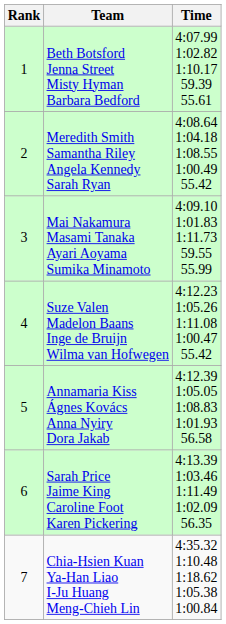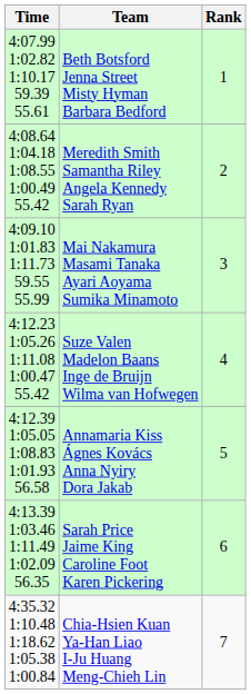columns swapped: Rank <-> Time
